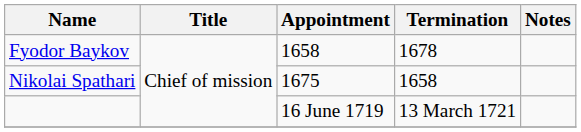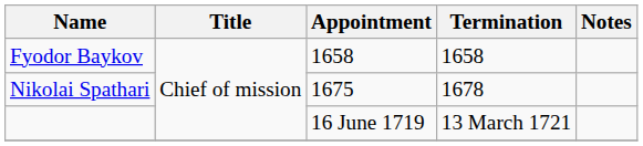Fyodor Baykov | Termination: 1678 -> 1658
Nikolai Spathari | Termination: 1658 -> 1678
